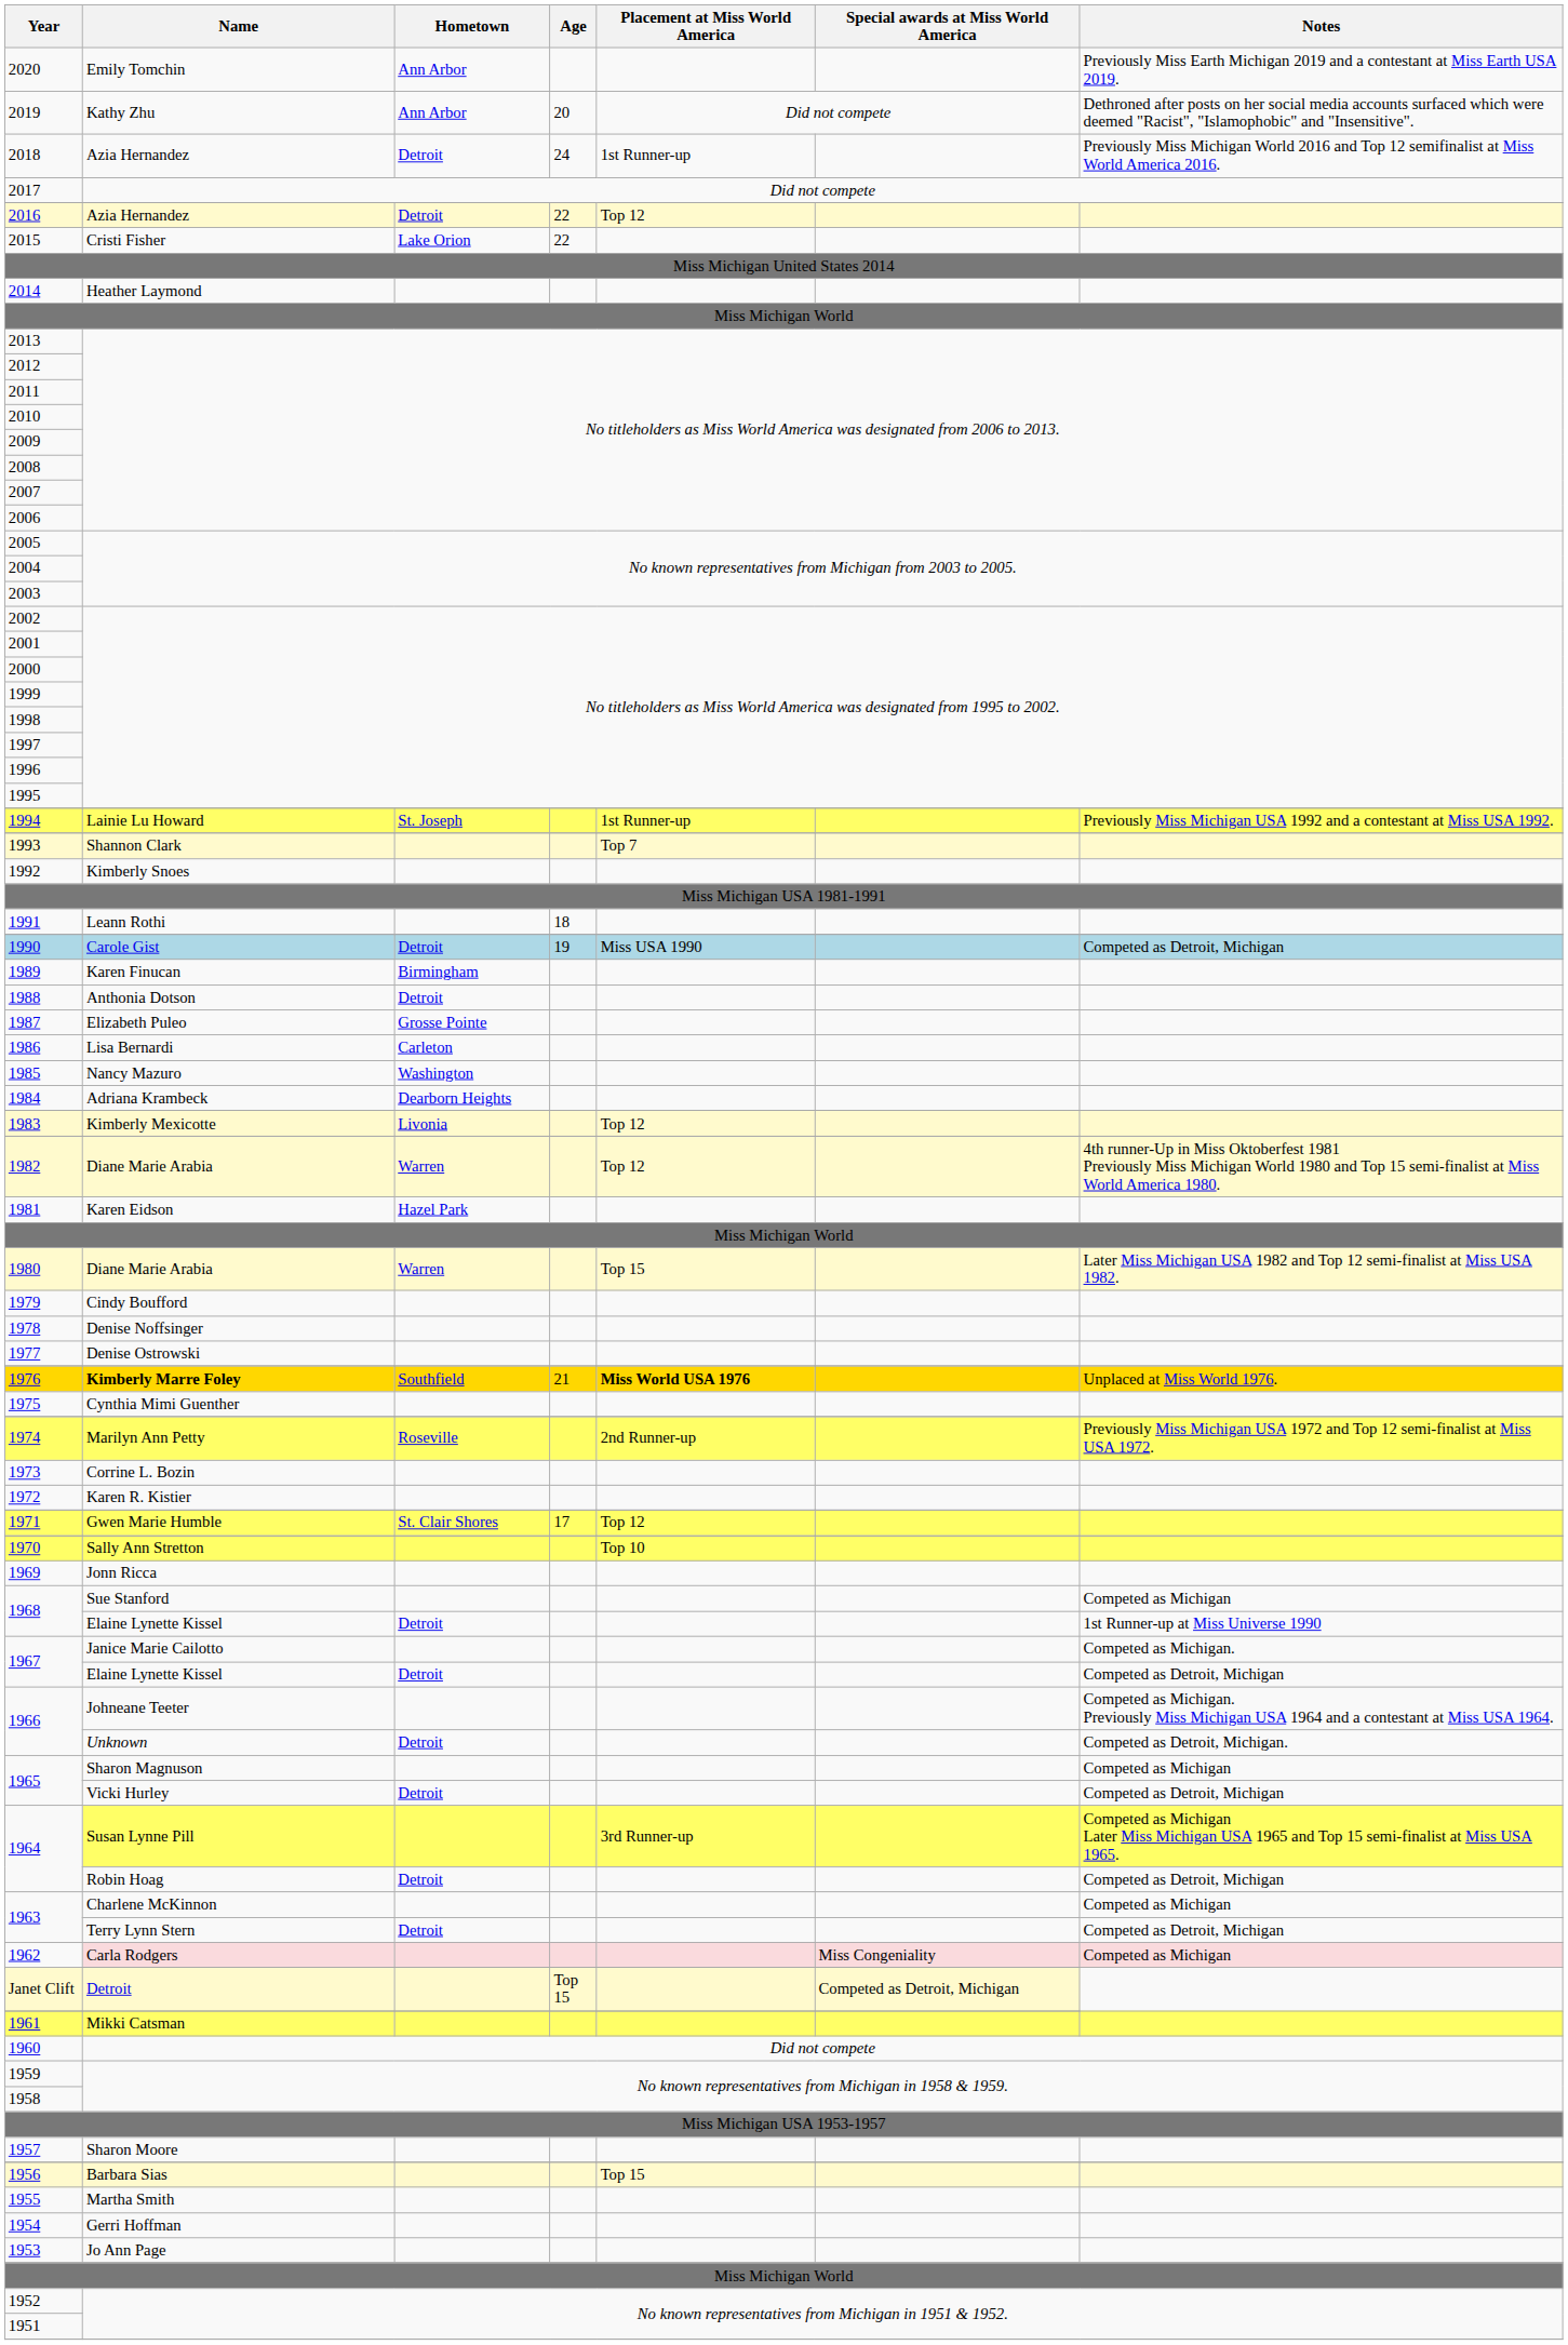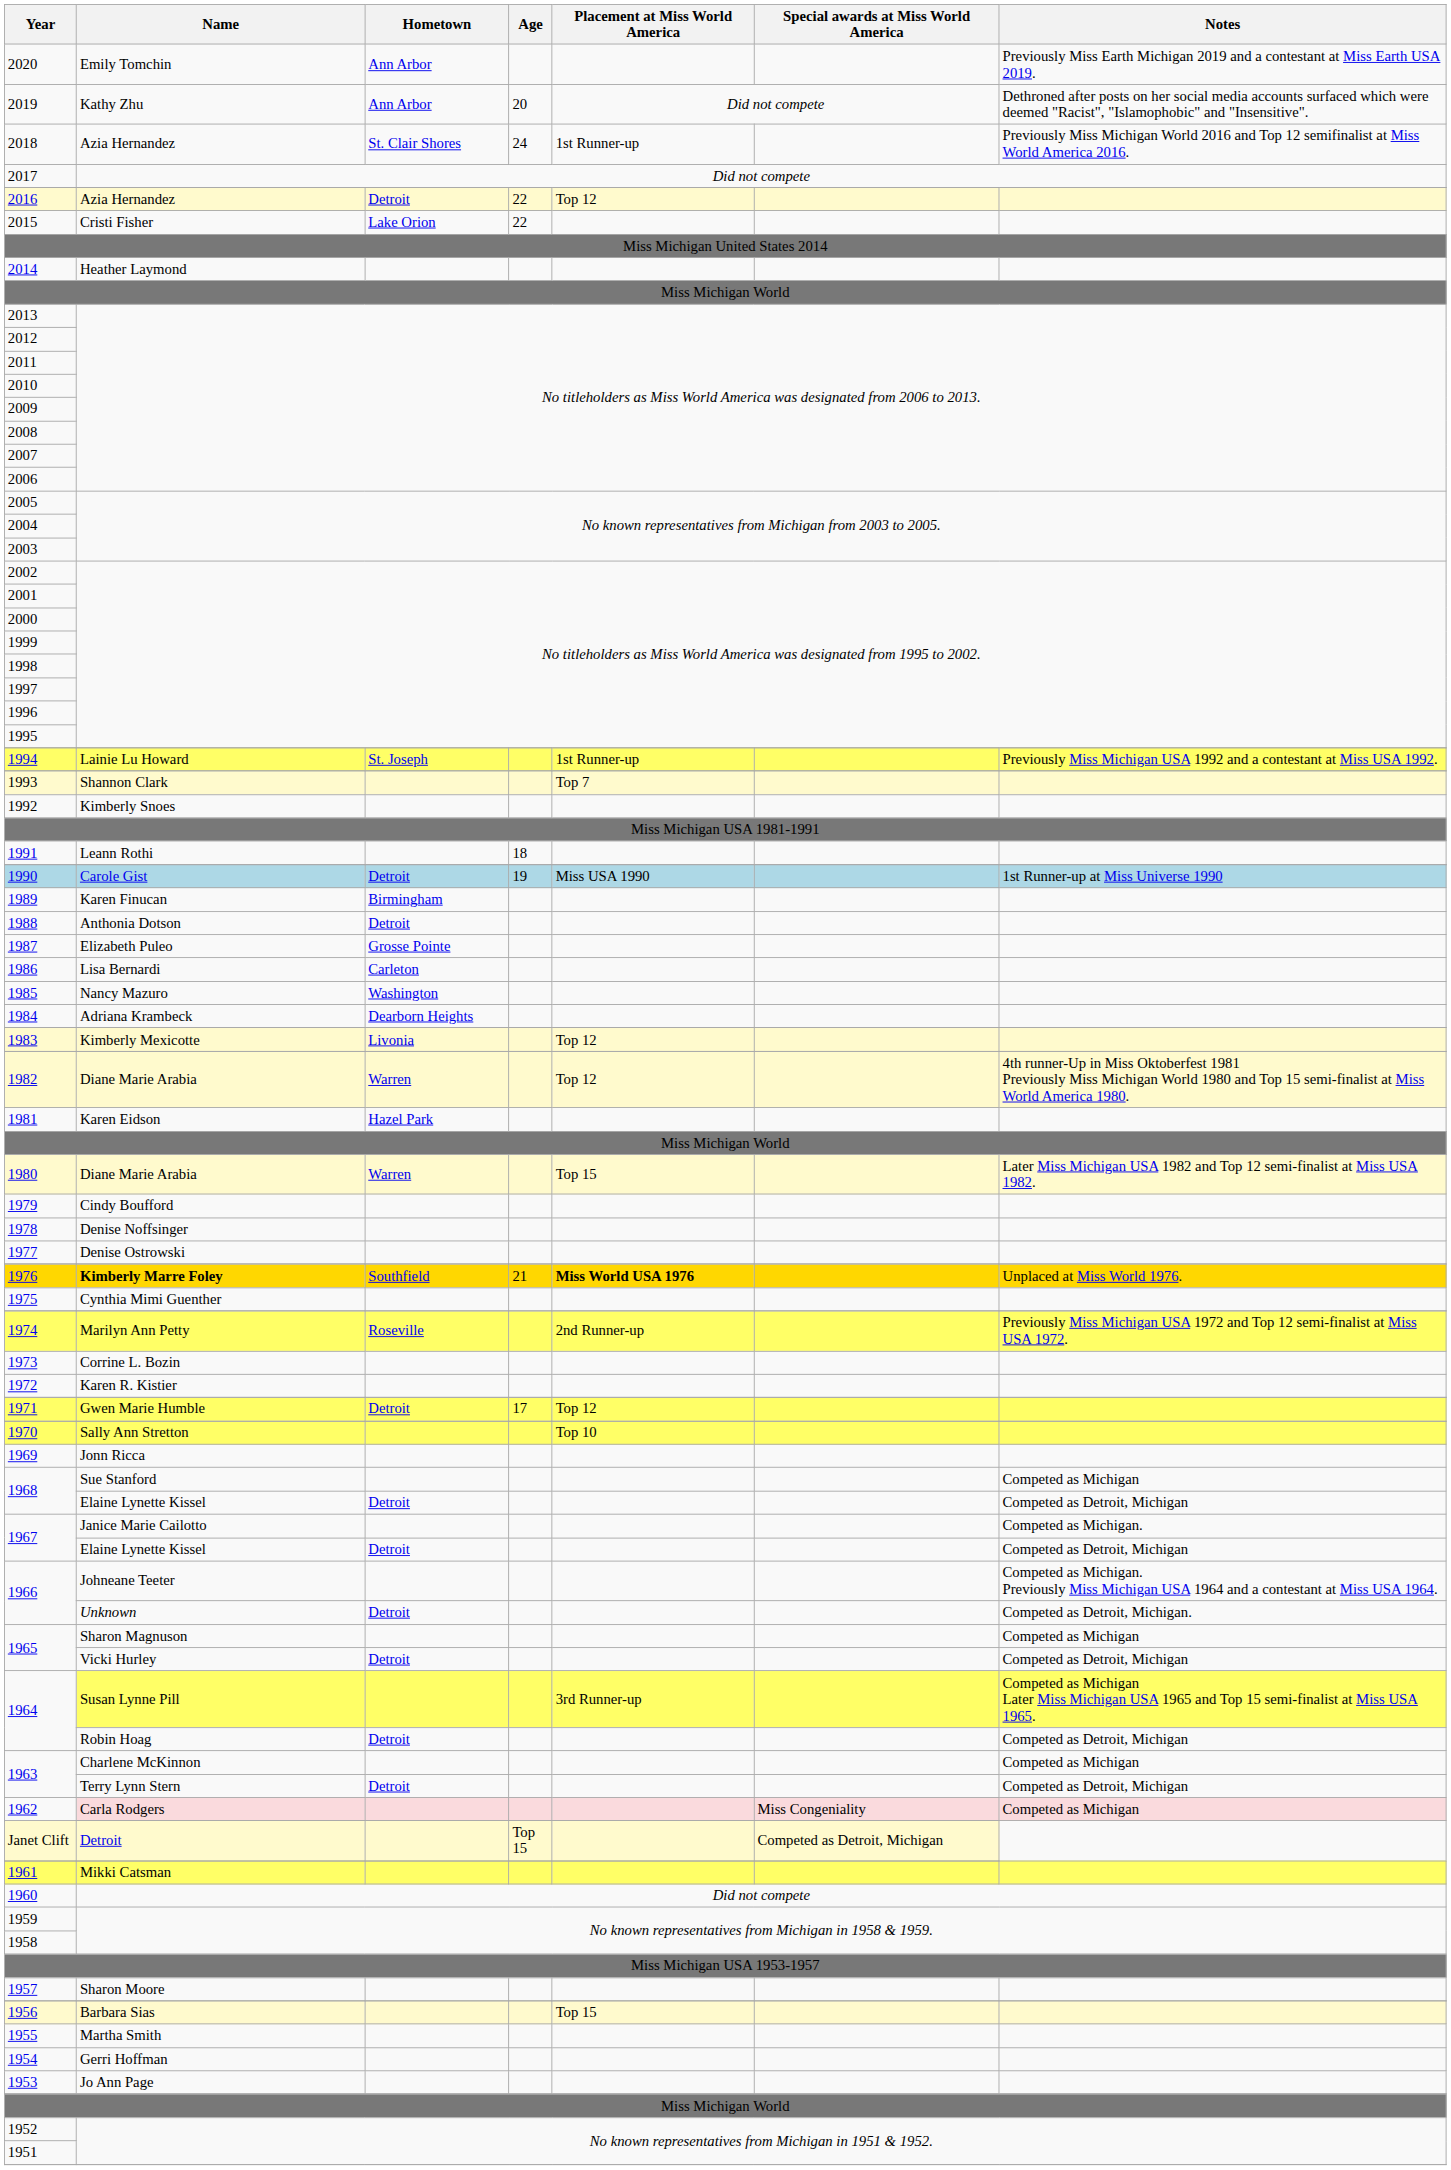2018 | Hometown: Detroit -> St. Clair Shores
1990 | Notes: Competed as Detroit, Michigan -> 1st Runner-up at Miss Universe 1990
1971 | Hometown: St. Clair Shores -> Detroit
1968 / Elaine Lynette Kissel | Notes: 1st Runner-up at Miss Universe 1990 -> Competed as Detroit, Michigan
